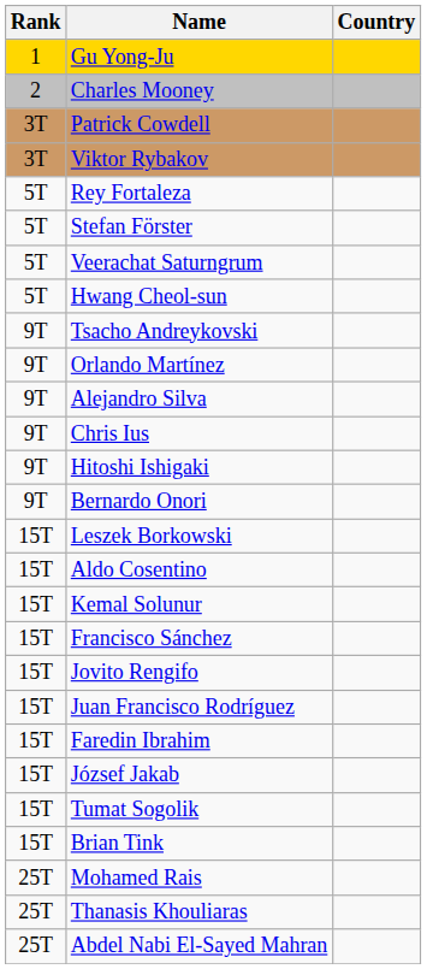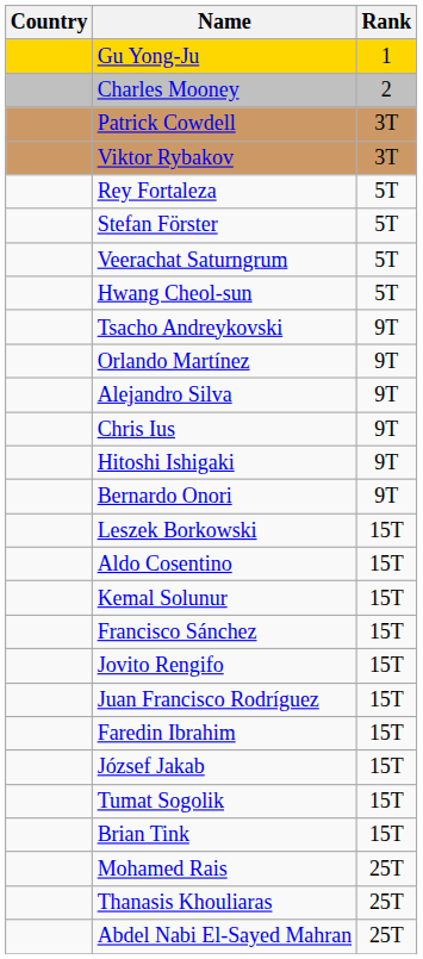columns swapped: Rank <-> Country
